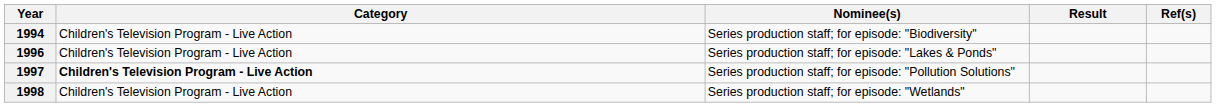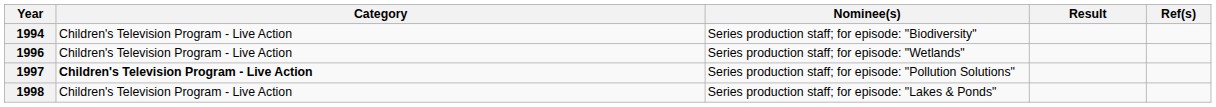1996 | Nominee(s): Series production staff; for episode: "Lakes & Ponds" -> Series production staff; for episode: "Wetlands"
1998 | Nominee(s): Series production staff; for episode: "Wetlands" -> Series production staff; for episode: "Lakes & Ponds"
